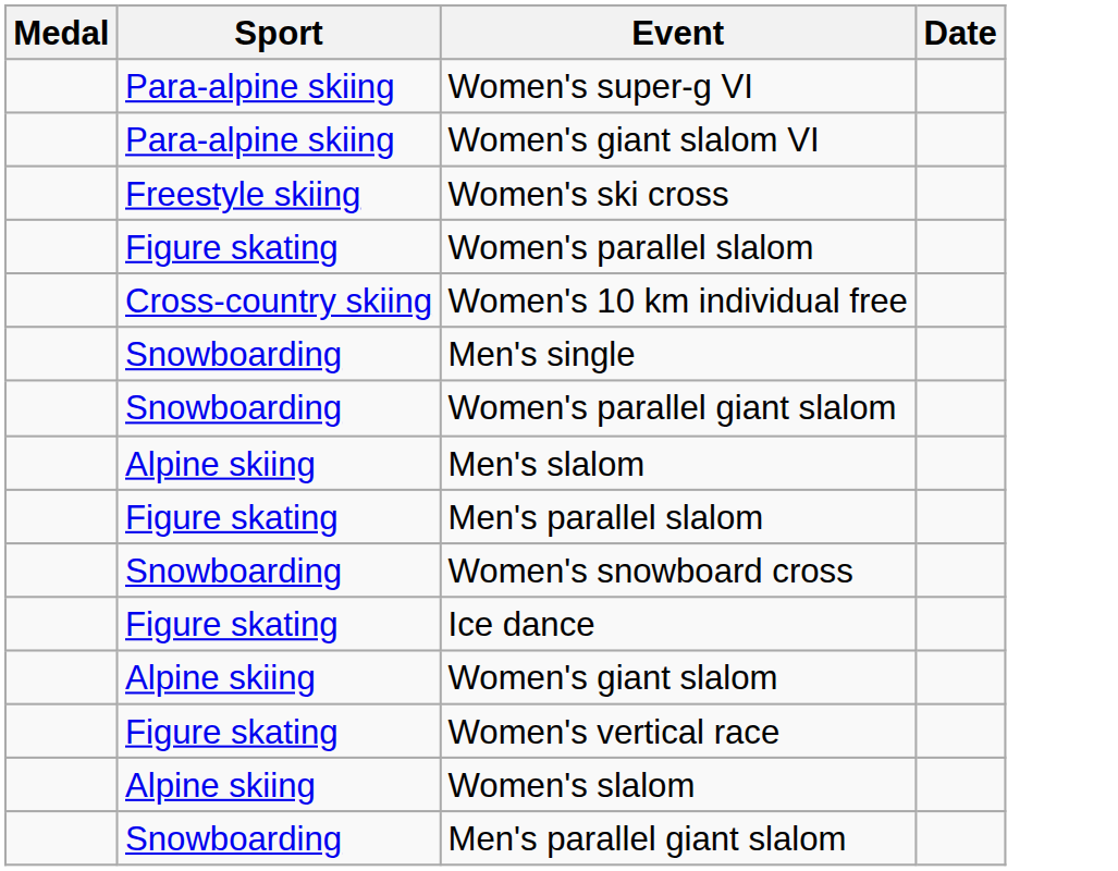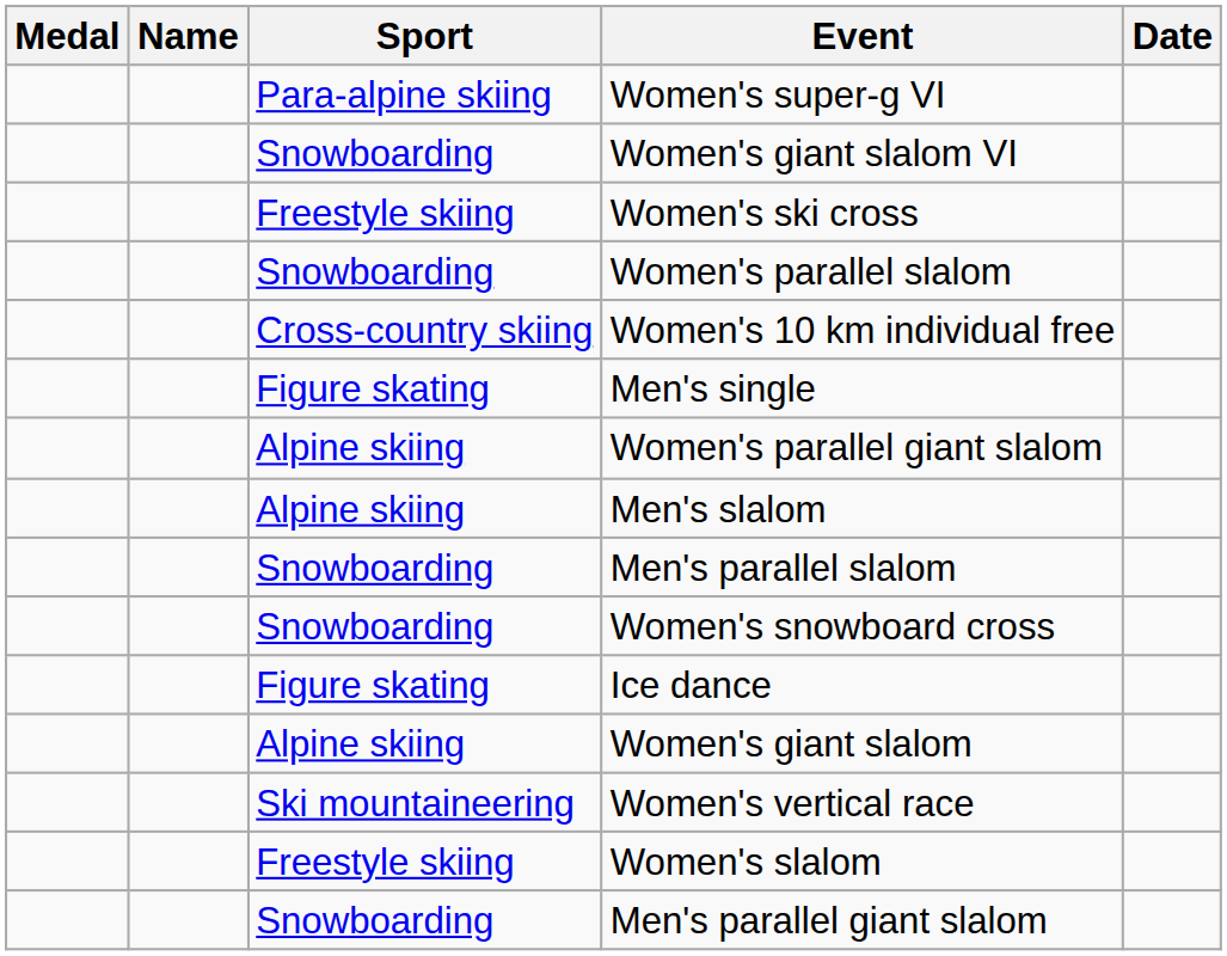+ column: Name
Women's giant slalom VI | Sport: Para-alpine skiing -> Snowboarding
Women's parallel slalom | Sport: Figure skating -> Snowboarding
Men's single | Sport: Snowboarding -> Figure skating
Women's parallel giant slalom | Sport: Snowboarding -> Alpine skiing
Men's parallel slalom | Sport: Figure skating -> Snowboarding
Women's vertical race | Sport: Figure skating -> Ski mountaineering
Women's slalom | Sport: Alpine skiing -> Freestyle skiing
